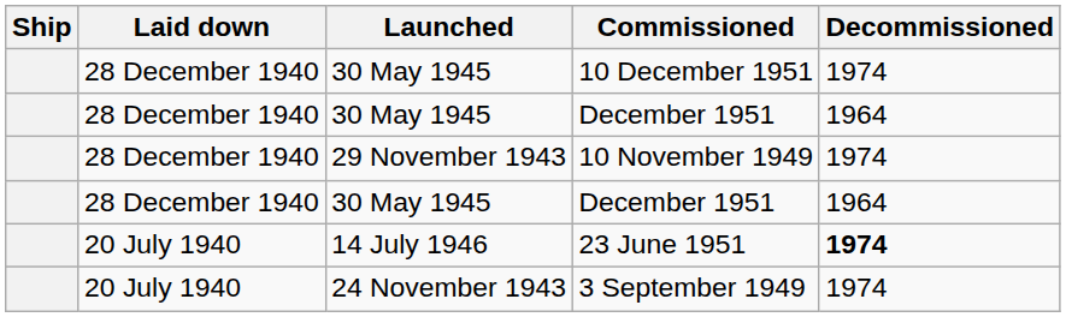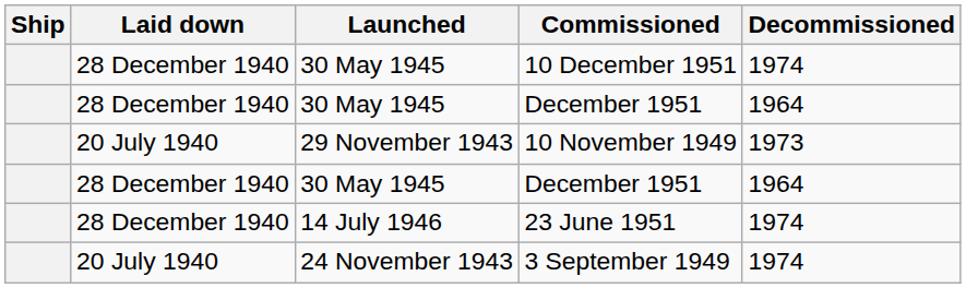10 November 1949 | Laid down: 28 December 1940 -> 20 July 1940
10 November 1949 | Decommissioned: 1974 -> 1973
23 June 1951 | Laid down: 20 July 1940 -> 28 December 1940
23 June 1951 | Decommissioned: bold -> normal
